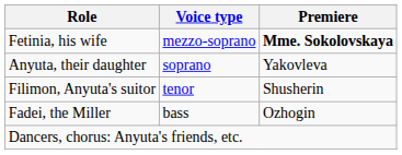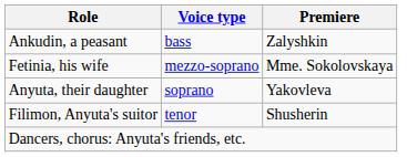+ row: Ankudin, a peasant | bass | Zalyshkin
Fetinia, his wife | Premiere: bold -> normal
- row: Fadei, the Miller | bass | Ozhogin
